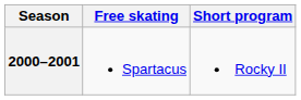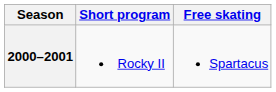columns swapped: Short program <-> Free skating
